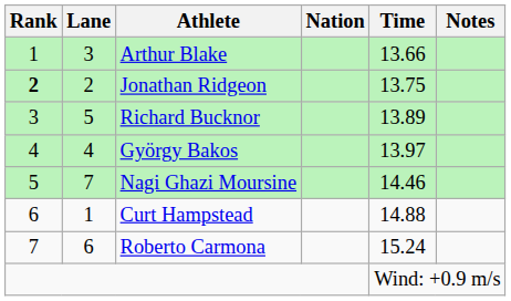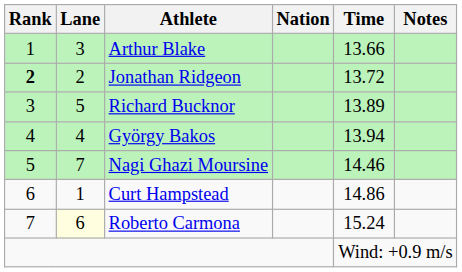Jonathan Ridgeon | Time: 13.75 -> 13.72
György Bakos | Time: 13.97 -> 13.94
Curt Hampstead | Time: 14.88 -> 14.86
Roberto Carmona | Lane: no background -> lightyellow background
